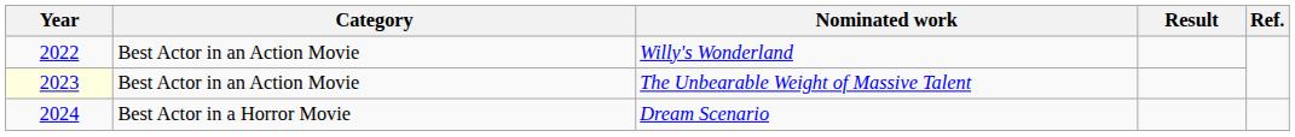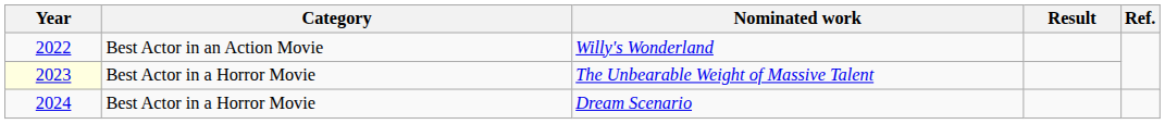The Unbearable Weight of Massive Talent | Category: Best Actor in an Action Movie -> Best Actor in a Horror Movie
